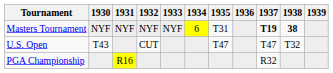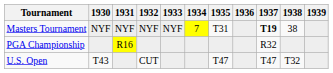Masters Tournament | 1934: 6 -> 7
Masters Tournament | 1938: bold -> normal
rows swapped: U.S. Open <-> PGA Championship
